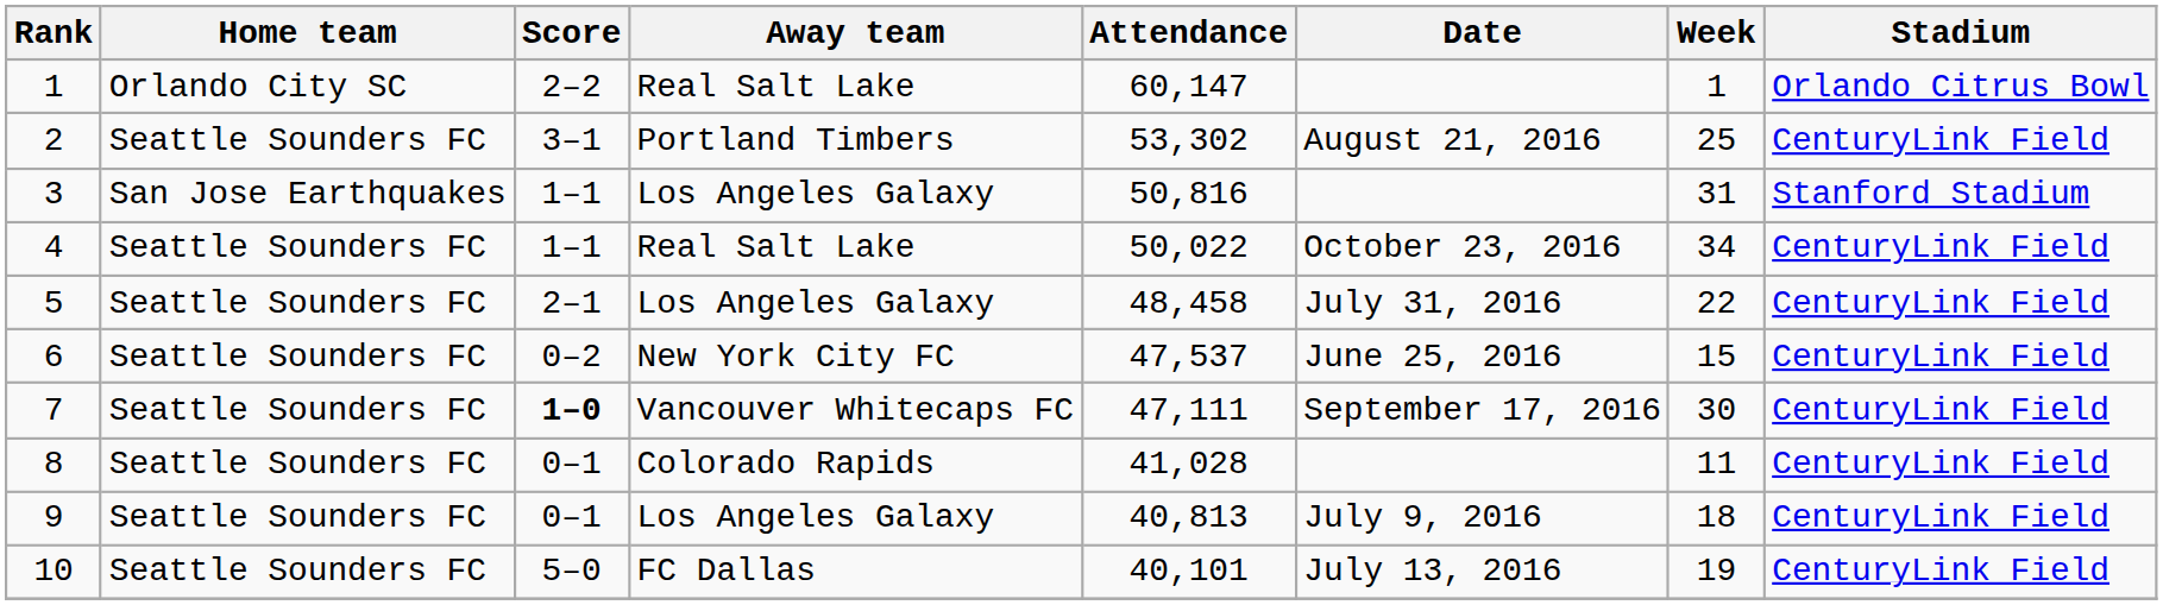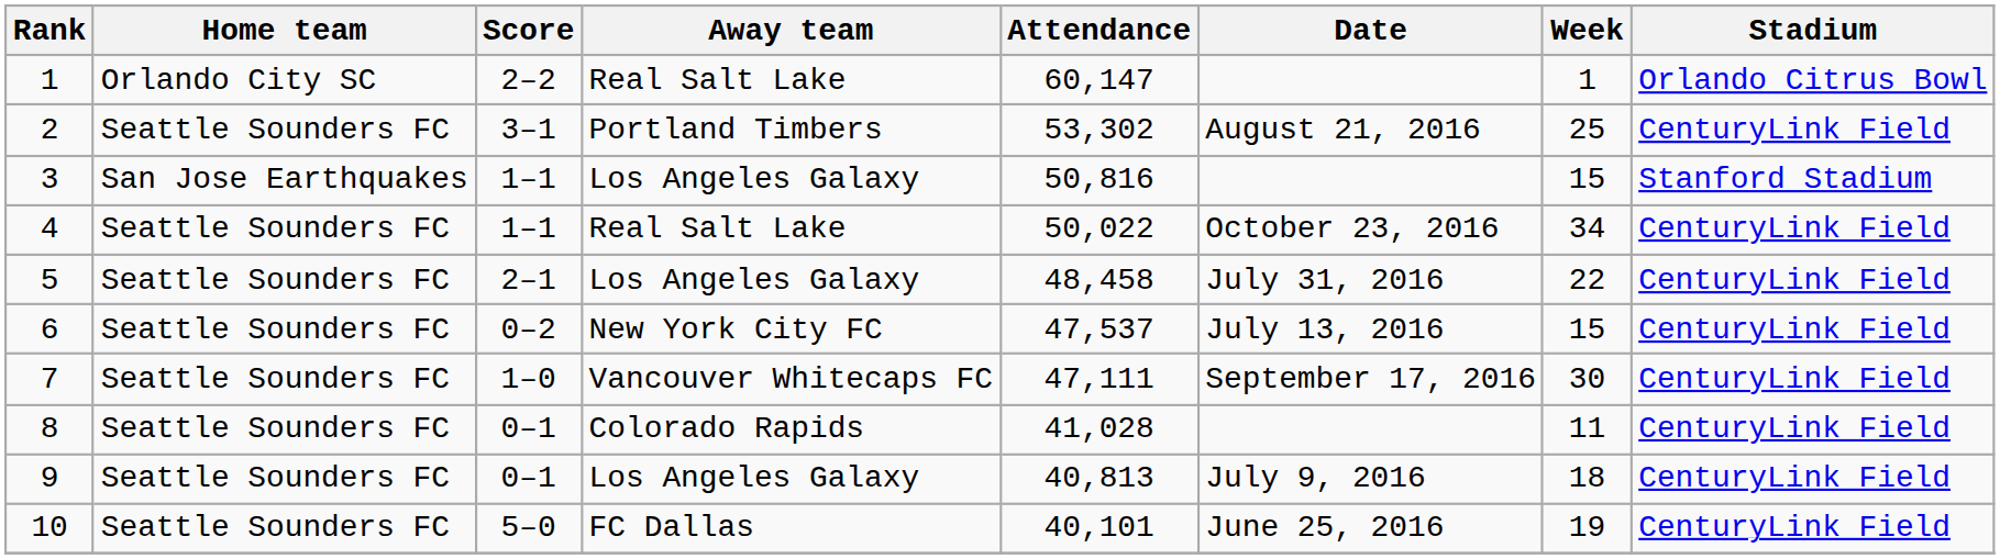3 | Week: 31 -> 15
6 | Date: June 25, 2016 -> July 13, 2016
7 | Score: bold -> normal
10 | Date: July 13, 2016 -> June 25, 2016
